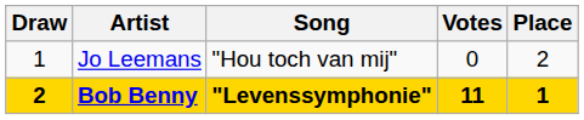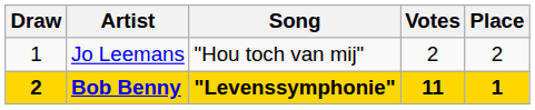Jo Leemans | Votes: 0 -> 2
